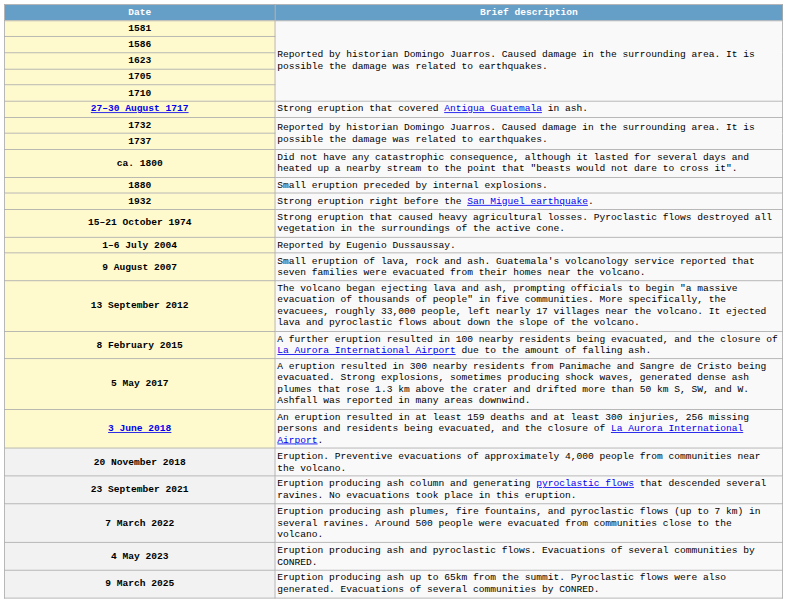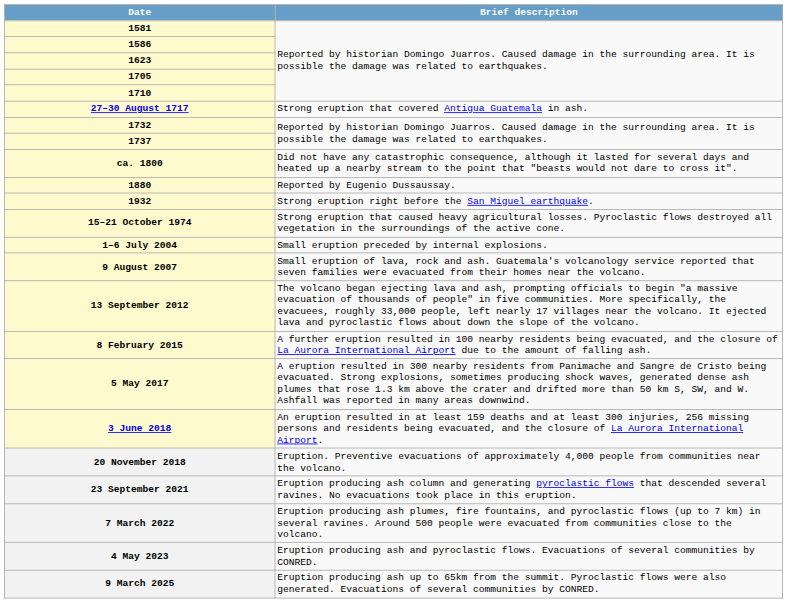1880 | Brief description: Small eruption preceded by internal explosions. -> Reported by Eugenio Dussaussay.
1–6 July 2004 | Brief description: Reported by Eugenio Dussaussay. -> Small eruption preceded by internal explosions.
